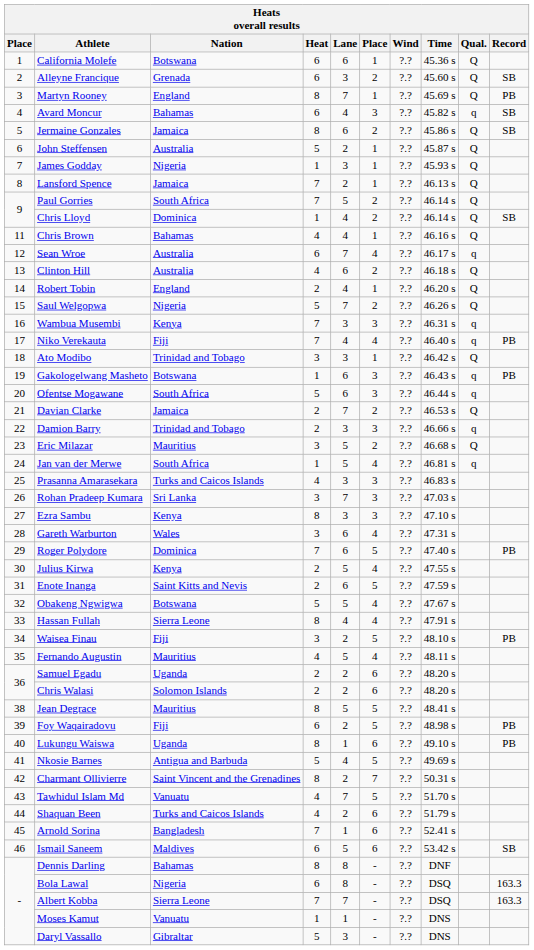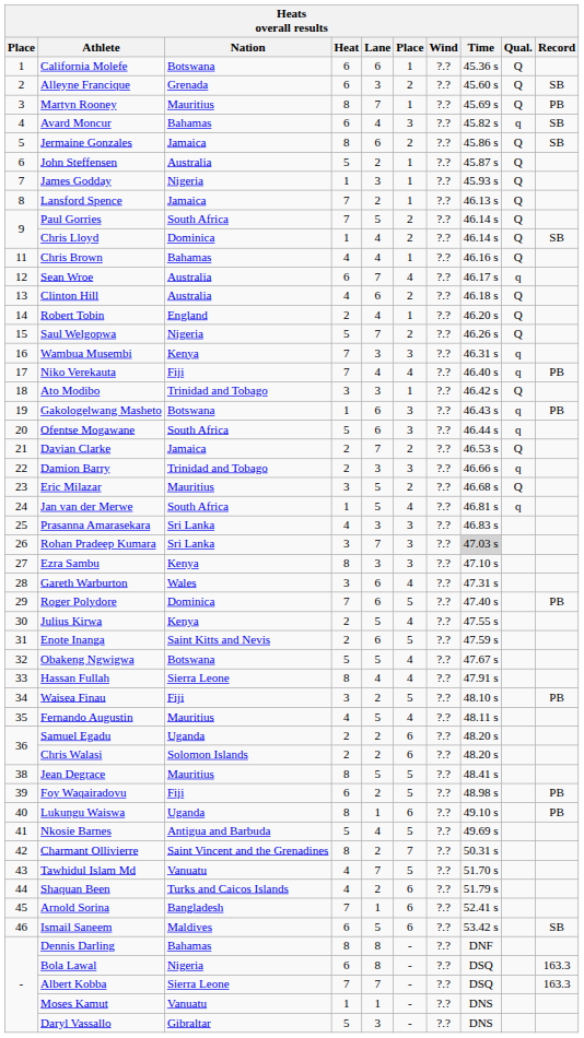Martyn Rooney | Nation: England -> Mauritius
Prasanna Amarasekara | Nation: Turks and Caicos Islands -> Sri Lanka
Rohan Pradeep Kumara | Time: no background -> lightgrey background
